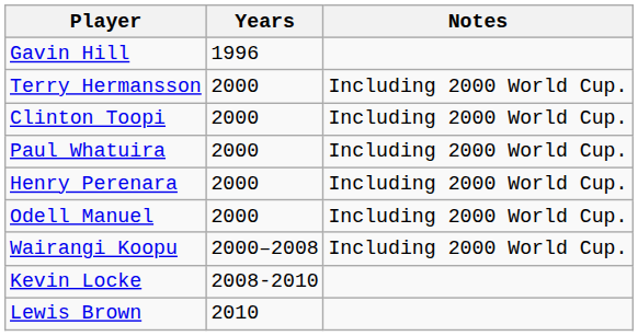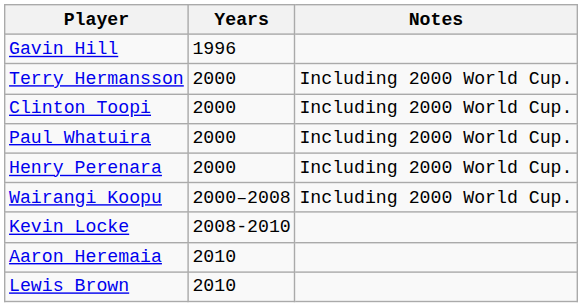- row: Odell Manuel | 2000 | Including 2000 World Cup.
+ row: Aaron Heremaia | 2010
